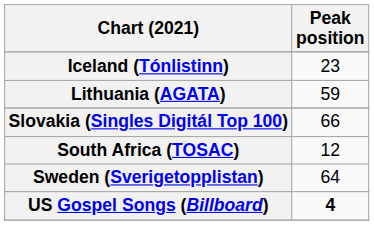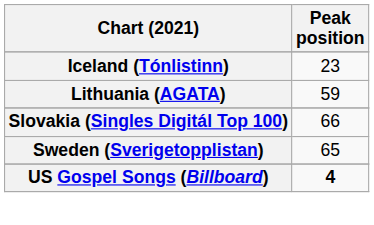- row: South Africa (TOSAC) | 12
Sweden (Sverigetopplistan) | Peak position: 64 -> 65
